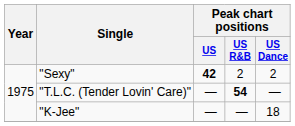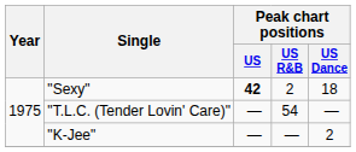"Sexy" | Peak chart positions / US Dance: 2 -> 18
"T.L.C. (Tender Lovin' Care)" | Peak chart positions / US R&B: bold -> normal
"K-Jee" | Peak chart positions / US Dance: 18 -> 2
